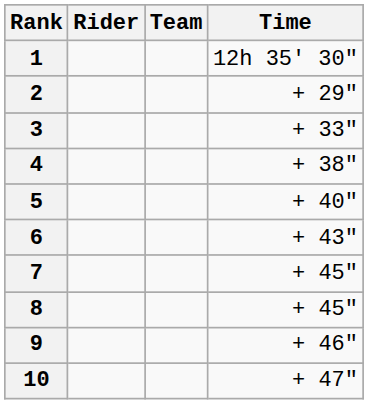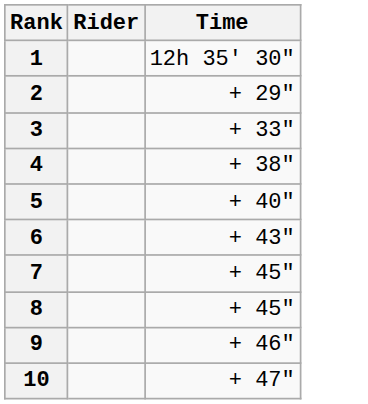- column: Team
